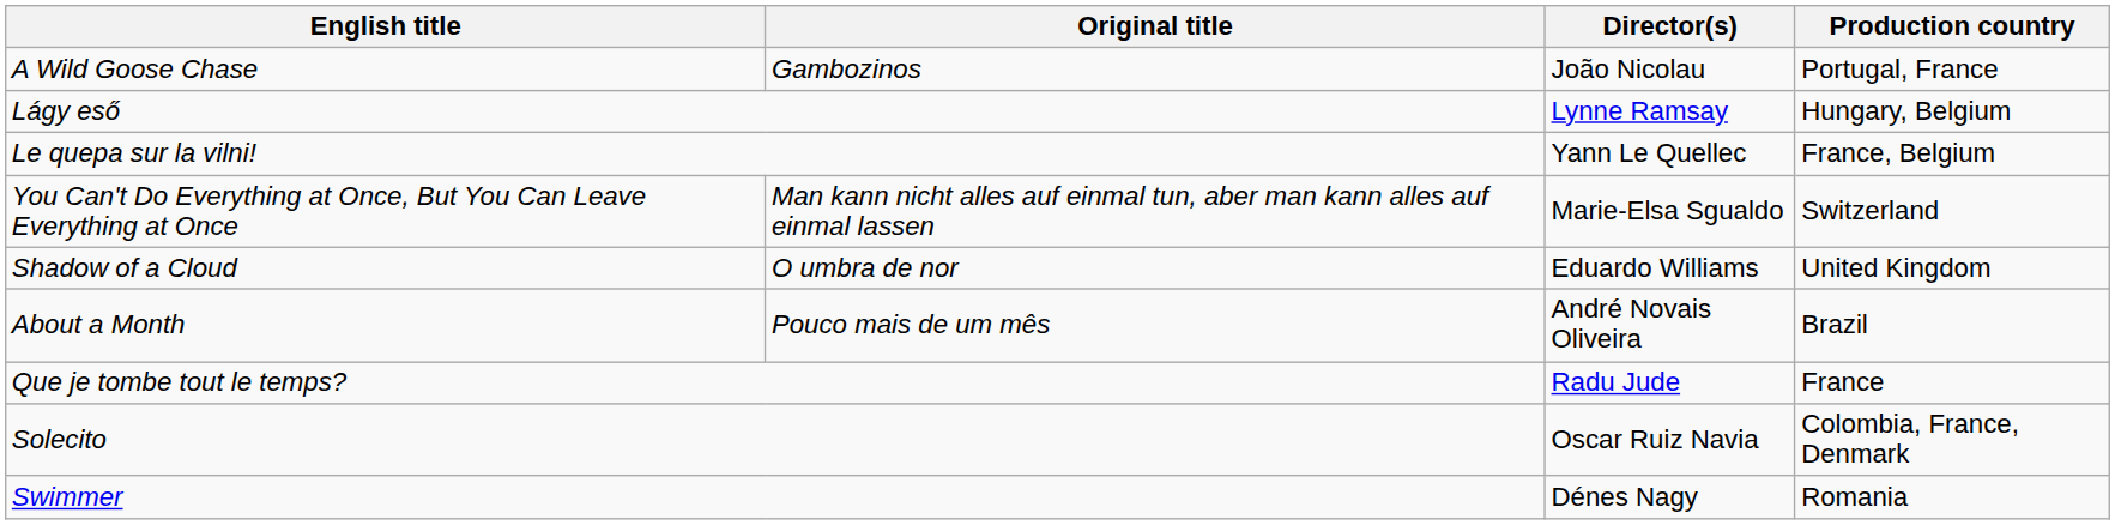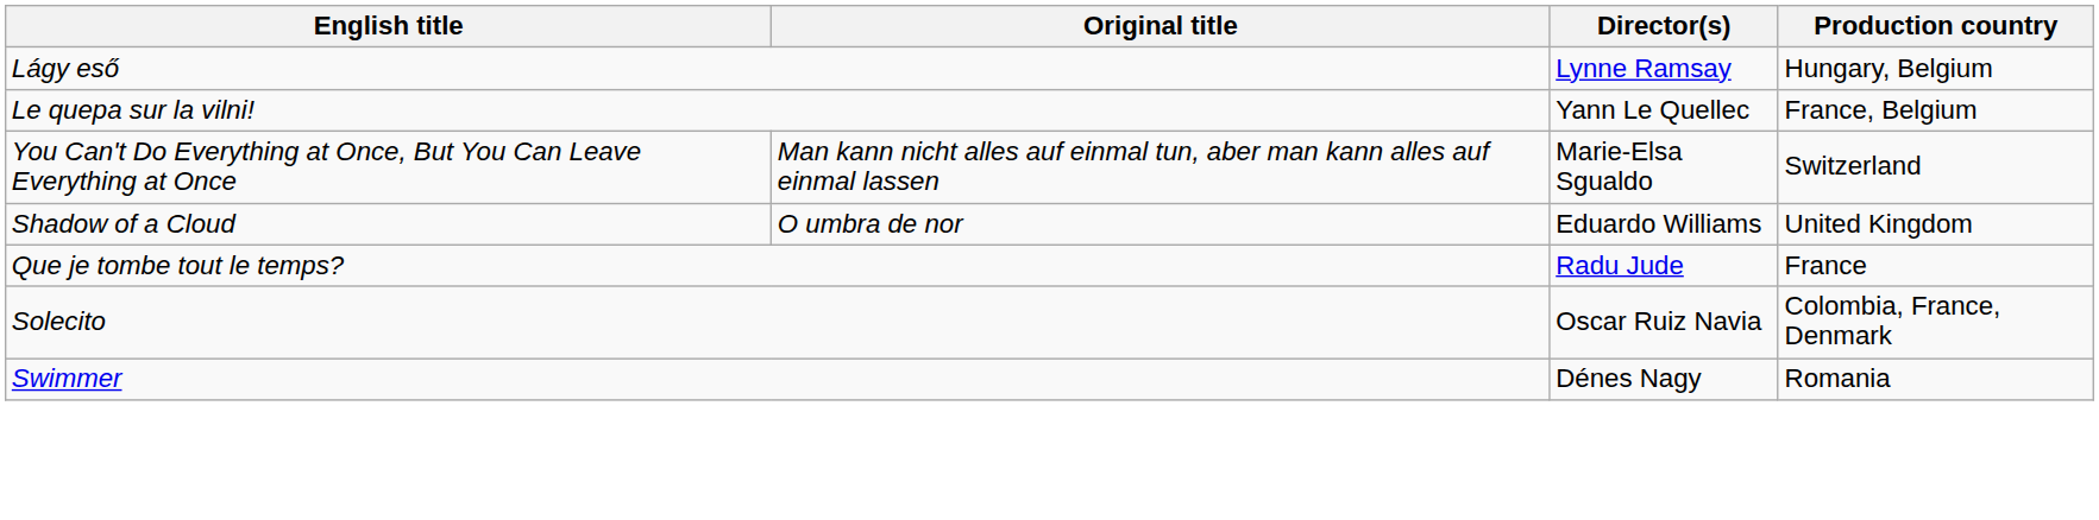- row: A Wild Goose Chase | Gambozinos | João Nicolau | Portugal, France
- row: About a Month | Pouco mais de um mês | André Novais Oliveira | Brazil
